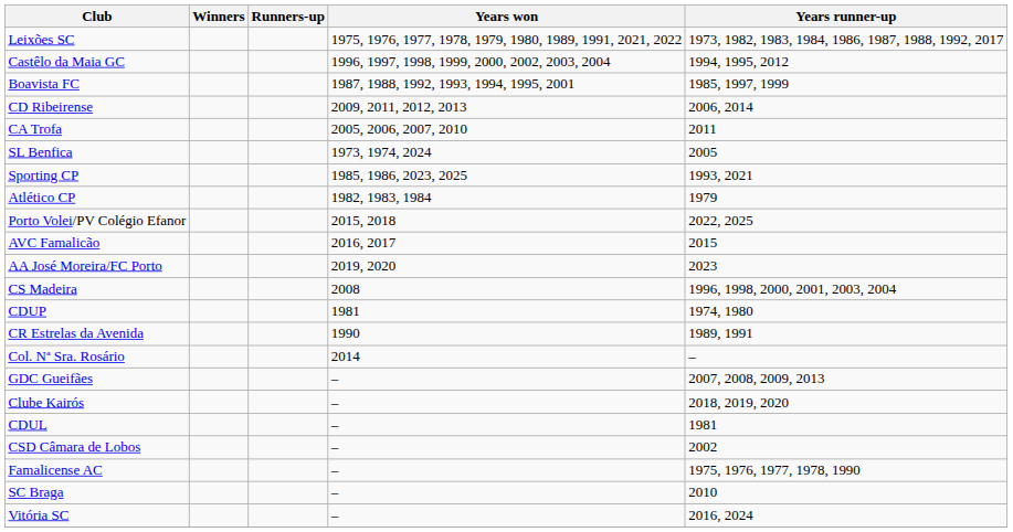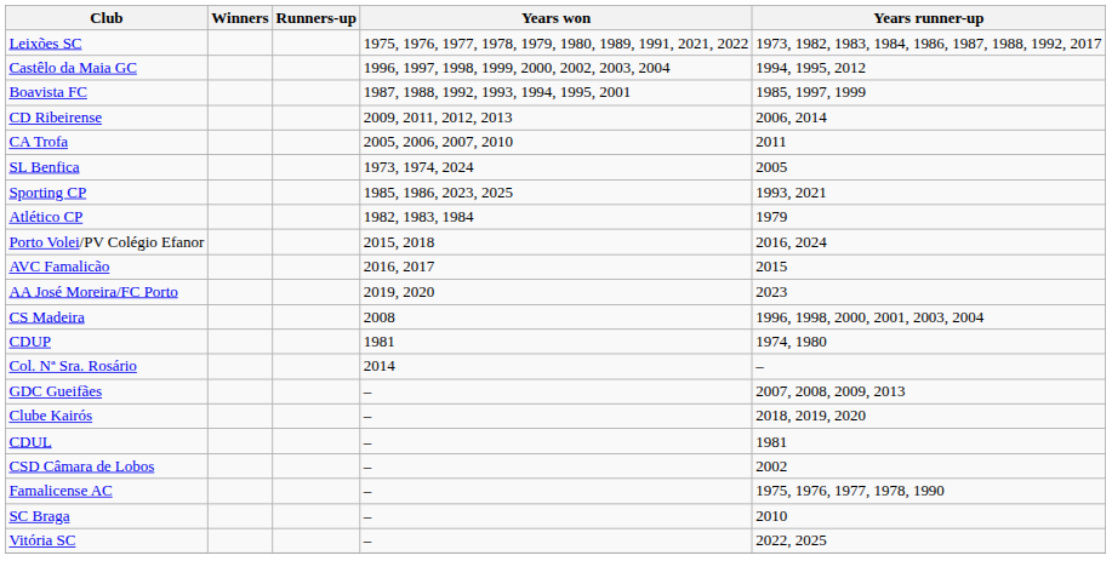Porto Volei/PV Colégio Efanor | Years runner-up: 2022, 2025 -> 2016, 2024
- row: CR Estrelas da Avenida | 1990 | 1989, 1991
Vitória SC | Years runner-up: 2016, 2024 -> 2022, 2025
